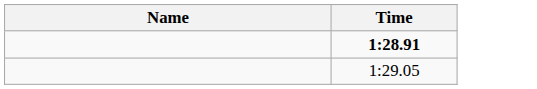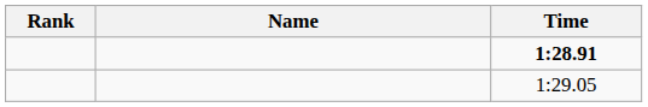+ column: Rank
